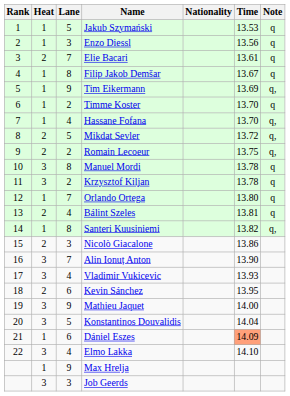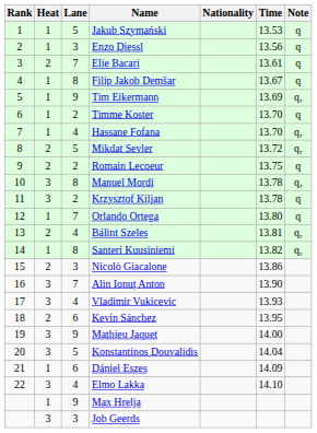Romain Lecoeur | Note: q, -> q
Manuel Mordi | Note: q -> q,
Bálint Szeles | Note: q -> q,
Dániel Eszes | Time: lightsalmon background -> no background
